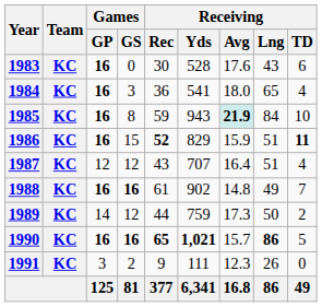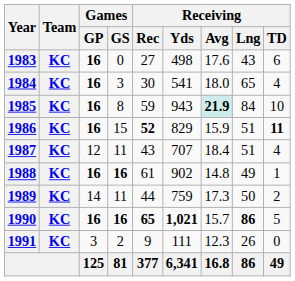1983 | Receiving / Rec: 30 -> 27
1983 | Receiving / Yds: 528 -> 498
1984 | Receiving / Rec: 36 -> 30
1987 | Games / GS: 12 -> 11
1987 | Receiving / Avg: 16.4 -> 18.4
1988 | Receiving / TD: 7 -> 1
1989 | Games / GS: 12 -> 11
